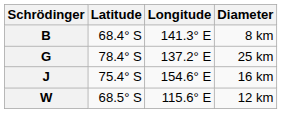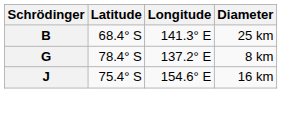B | Diameter: 8 km -> 25 km
G | Diameter: 25 km -> 8 km
- row: W | 68.5° S | 115.6° E | 12 km
